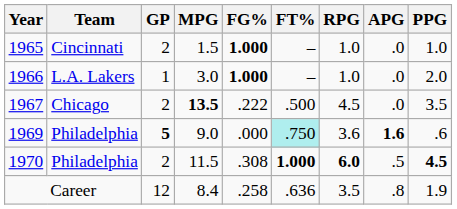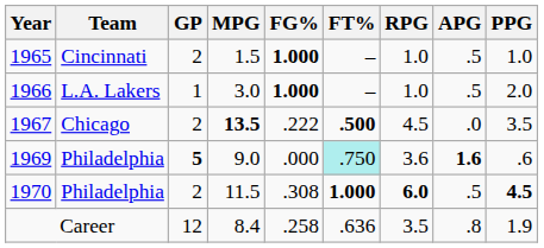1965 | APG: .0 -> .5
1966 | APG: .0 -> .5
1967 | FT%: normal -> bold
